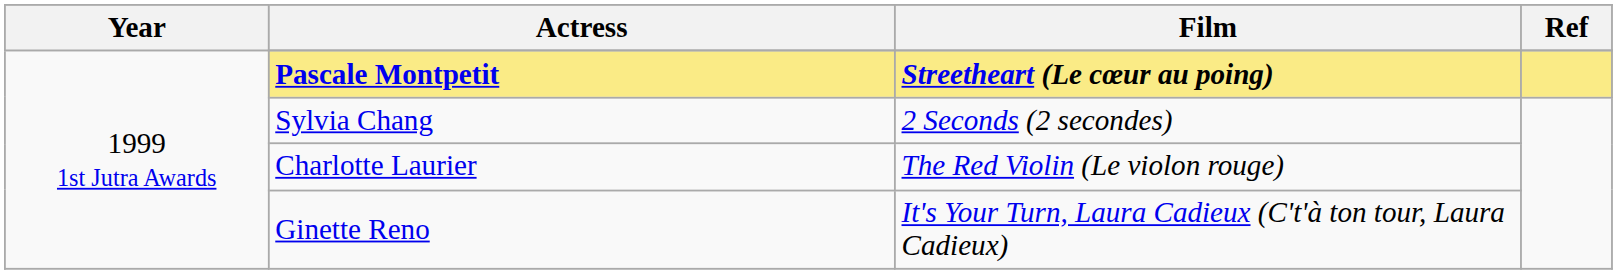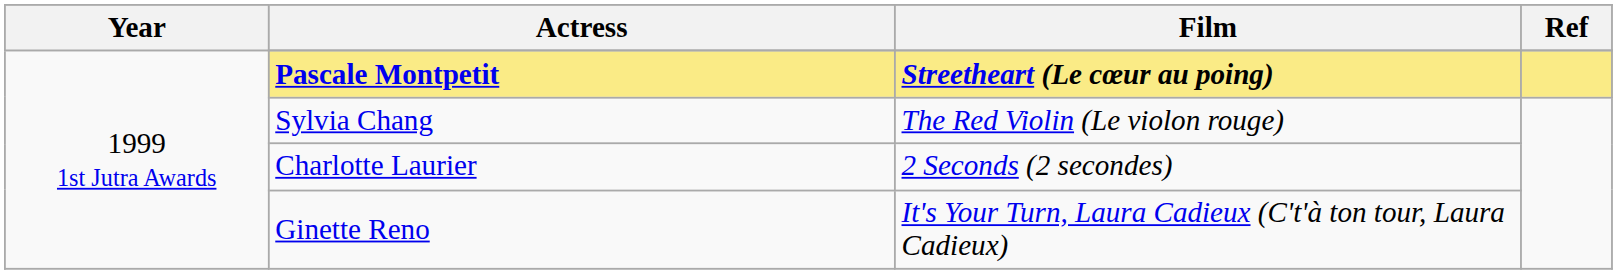Sylvia Chang | Film: 2 Seconds (2 secondes) -> The Red Violin (Le violon rouge)
Charlotte Laurier | Film: The Red Violin (Le violon rouge) -> 2 Seconds (2 secondes)
